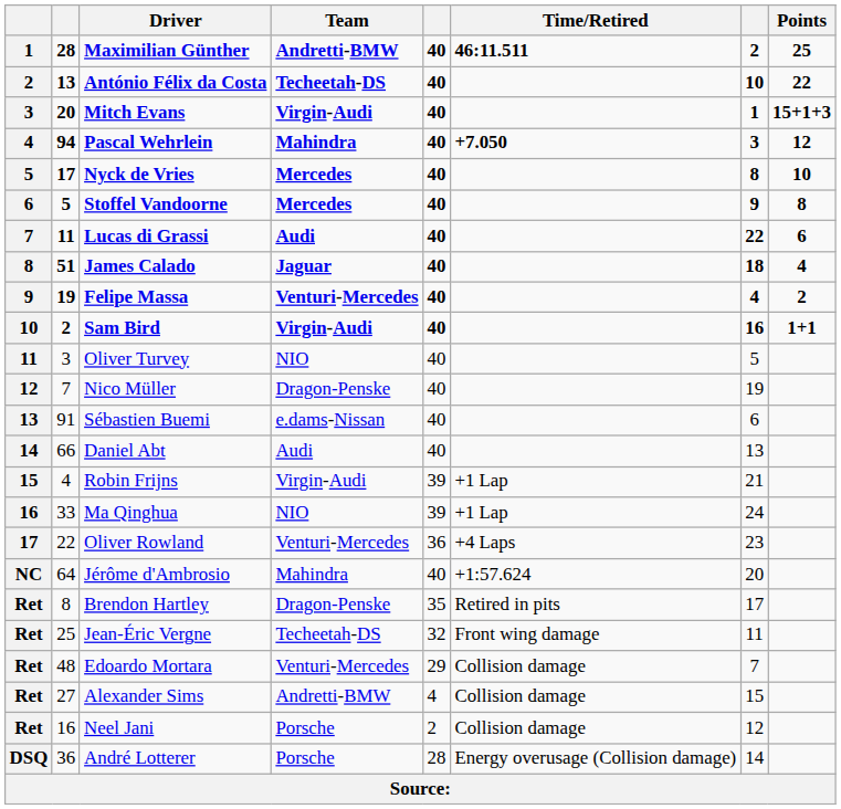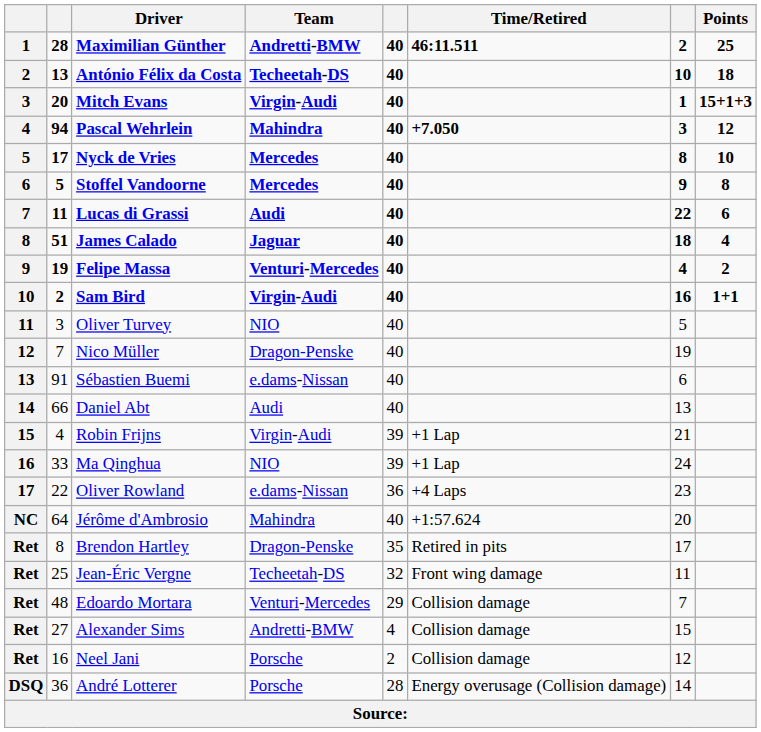António Félix da Costa | Points: 22 -> 18
Oliver Rowland | Team: Venturi-Mercedes -> e.dams-Nissan
